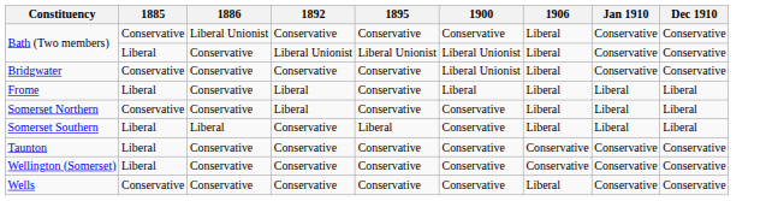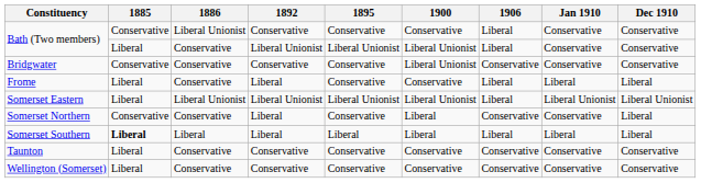Bridgwater | 1906: Liberal -> Conservative
Frome | 1900: Liberal -> Conservative
+ row: Somerset Eastern | Liberal | Liberal Unionist | Liberal Unionist | Liberal Unionist | Liberal Unionist | Liberal | Liberal Unionist | Liberal Unionist
Somerset Northern | 1900: Conservative -> Liberal
Somerset Northern | 1906: Liberal -> Conservative
Somerset Northern | Jan 1910: Liberal -> Conservative
Somerset Southern | 1885: normal -> bold
Somerset Southern | 1892: Conservative -> Liberal
Somerset Southern | 1900: Conservative -> Liberal
- row: Wells | Conservative | Conservative | Conservative | Conservative | Conservative | Liberal | Conservative | Conservative
